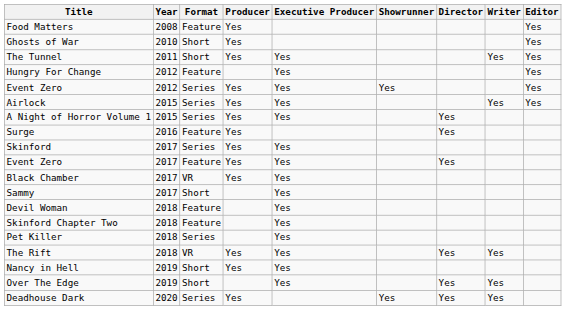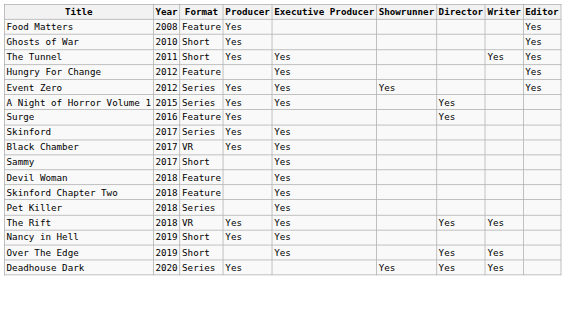- row: Airlock | 2015 | Series | Yes | Yes | Yes | Yes
- row: Event Zero | 2017 | Feature | Yes | Yes | Yes
